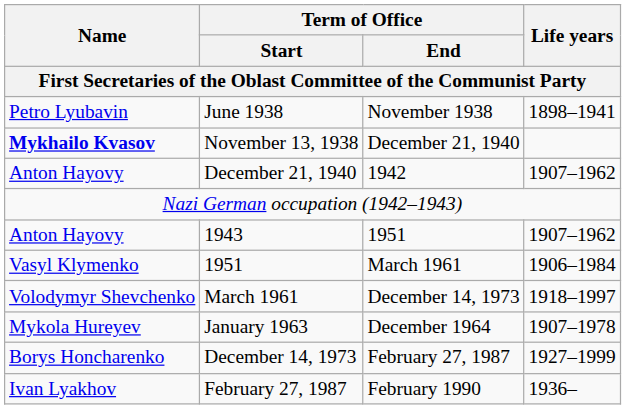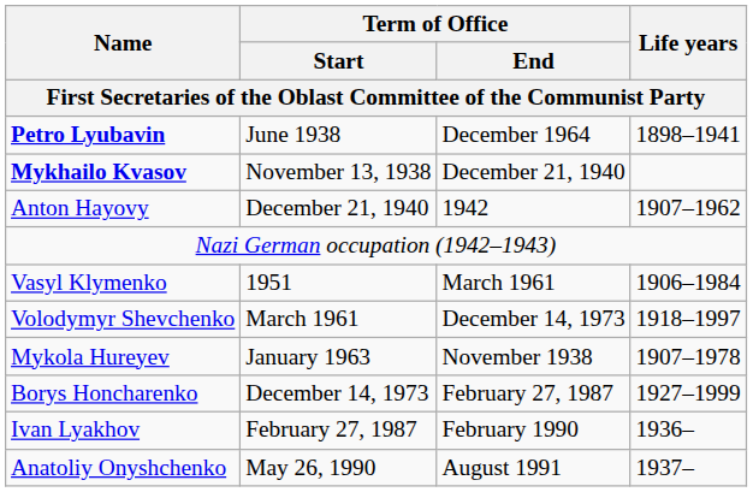June 1938 | Name: normal -> bold
June 1938 | Term of Office / End: November 1938 -> December 1964
- row: Anton Hayovy | 1943 | 1951 | 1907–1962
January 1963 | Term of Office / End: December 1964 -> November 1938
+ row: Anatoliy Onyshchenko | May 26, 1990 | August 1991 | 1937–
